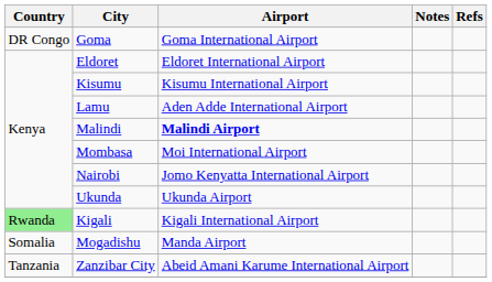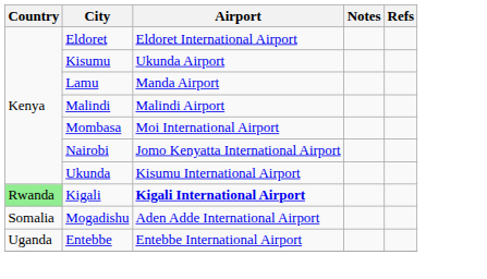- row: DR Congo | Goma | Goma International Airport
Kisumu | Airport: Kisumu International Airport -> Ukunda Airport
Lamu | Airport: Aden Adde International Airport -> Manda Airport
Malindi | Airport: bold -> normal
Ukunda | Airport: Ukunda Airport -> Kisumu International Airport
Kigali | Airport: normal -> bold
Mogadishu | Airport: Manda Airport -> Aden Adde International Airport
- row: Tanzania | Zanzibar City | Abeid Amani Karume International Airport
+ row: Uganda | Entebbe | Entebbe International Airport
